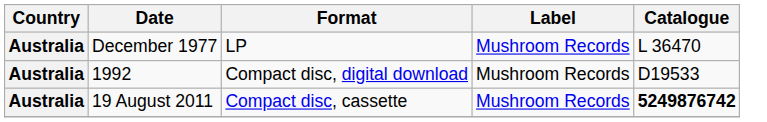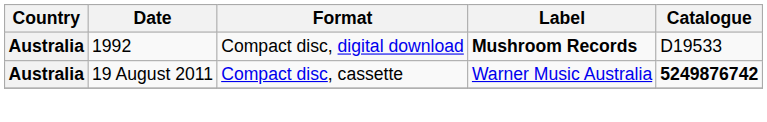- row: Australia | December 1977 | LP | Mushroom Records | L 36470
1992 | Label: normal -> bold
19 August 2011 | Label: Mushroom Records -> Warner Music Australia
